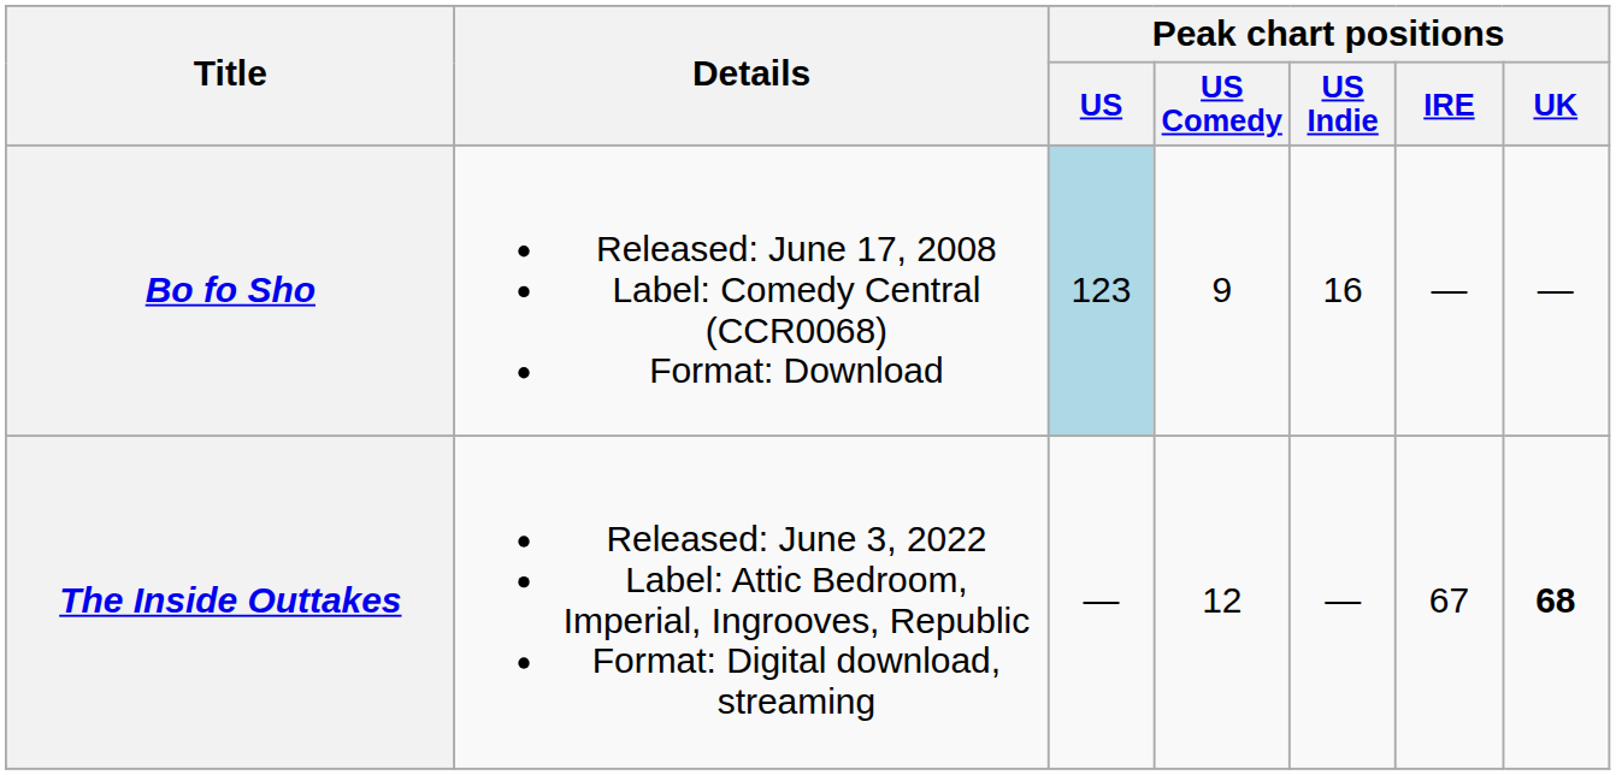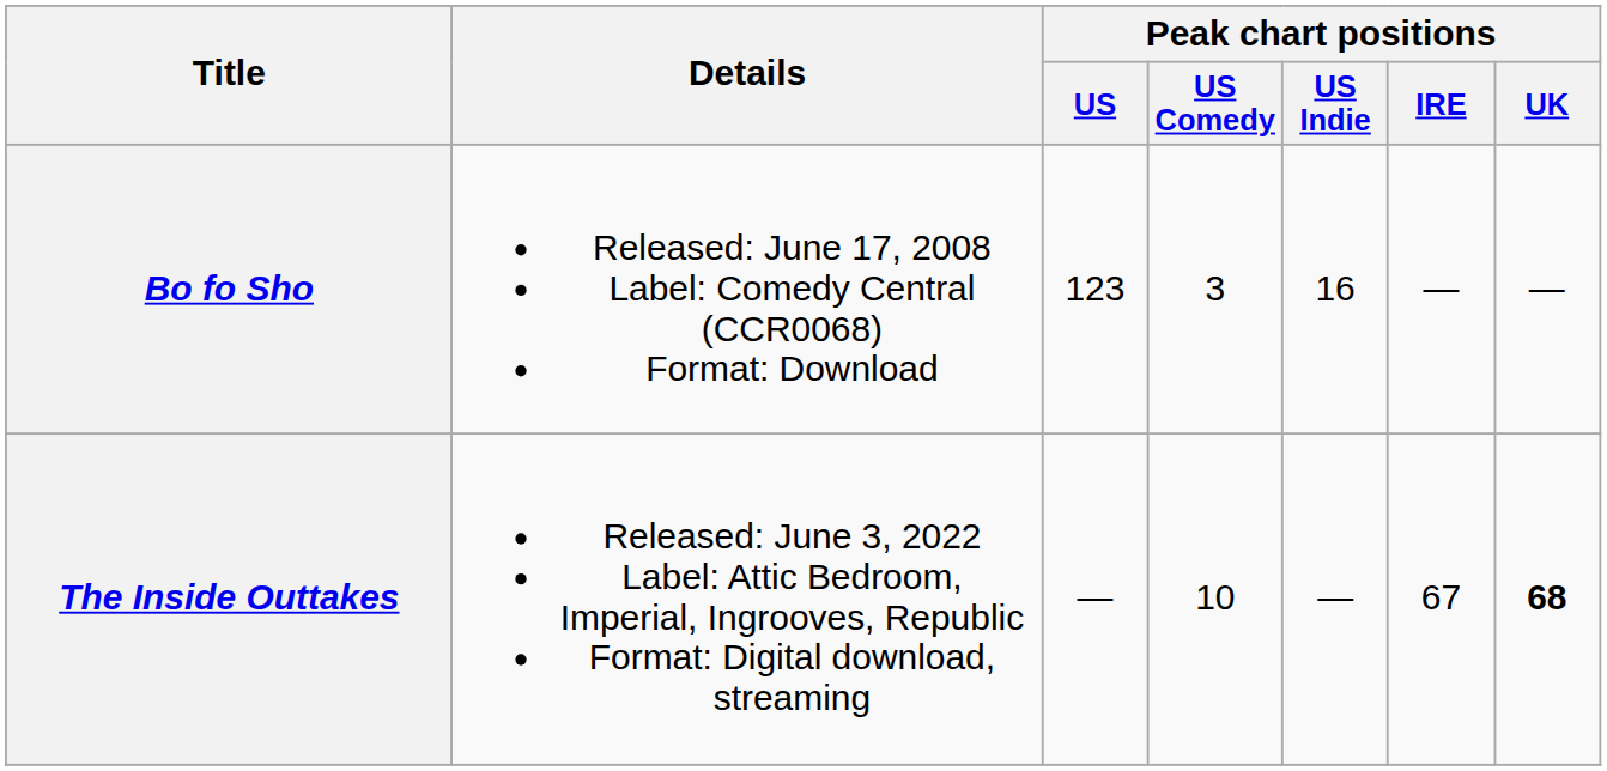Bo fo Sho | Peak chart positions / US: lightblue background -> no background
Bo fo Sho | Peak chart positions / US Comedy: 9 -> 3
The Inside Outtakes | Peak chart positions / US Comedy: 12 -> 10
